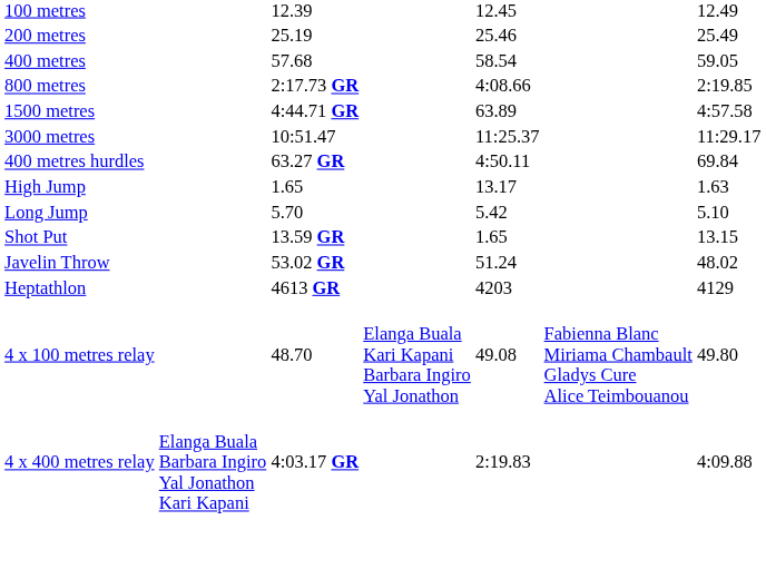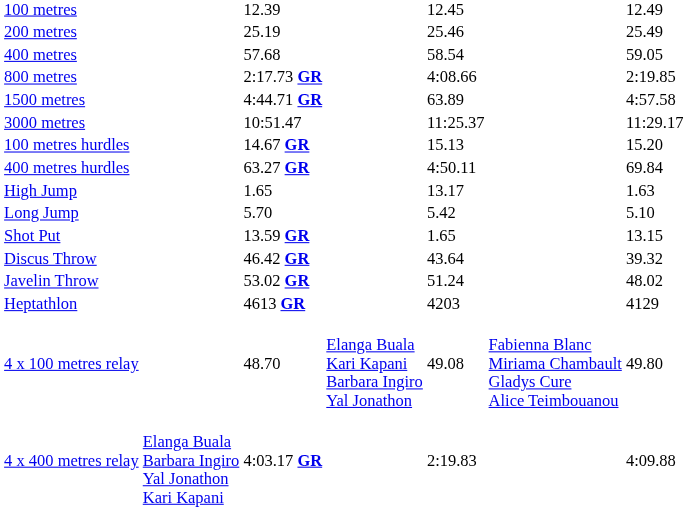+ row: 100 metres hurdles | 14.67 GR | 15.13 | 15.20
+ row: Discus Throw | 46.42 GR | 43.64 | 39.32
